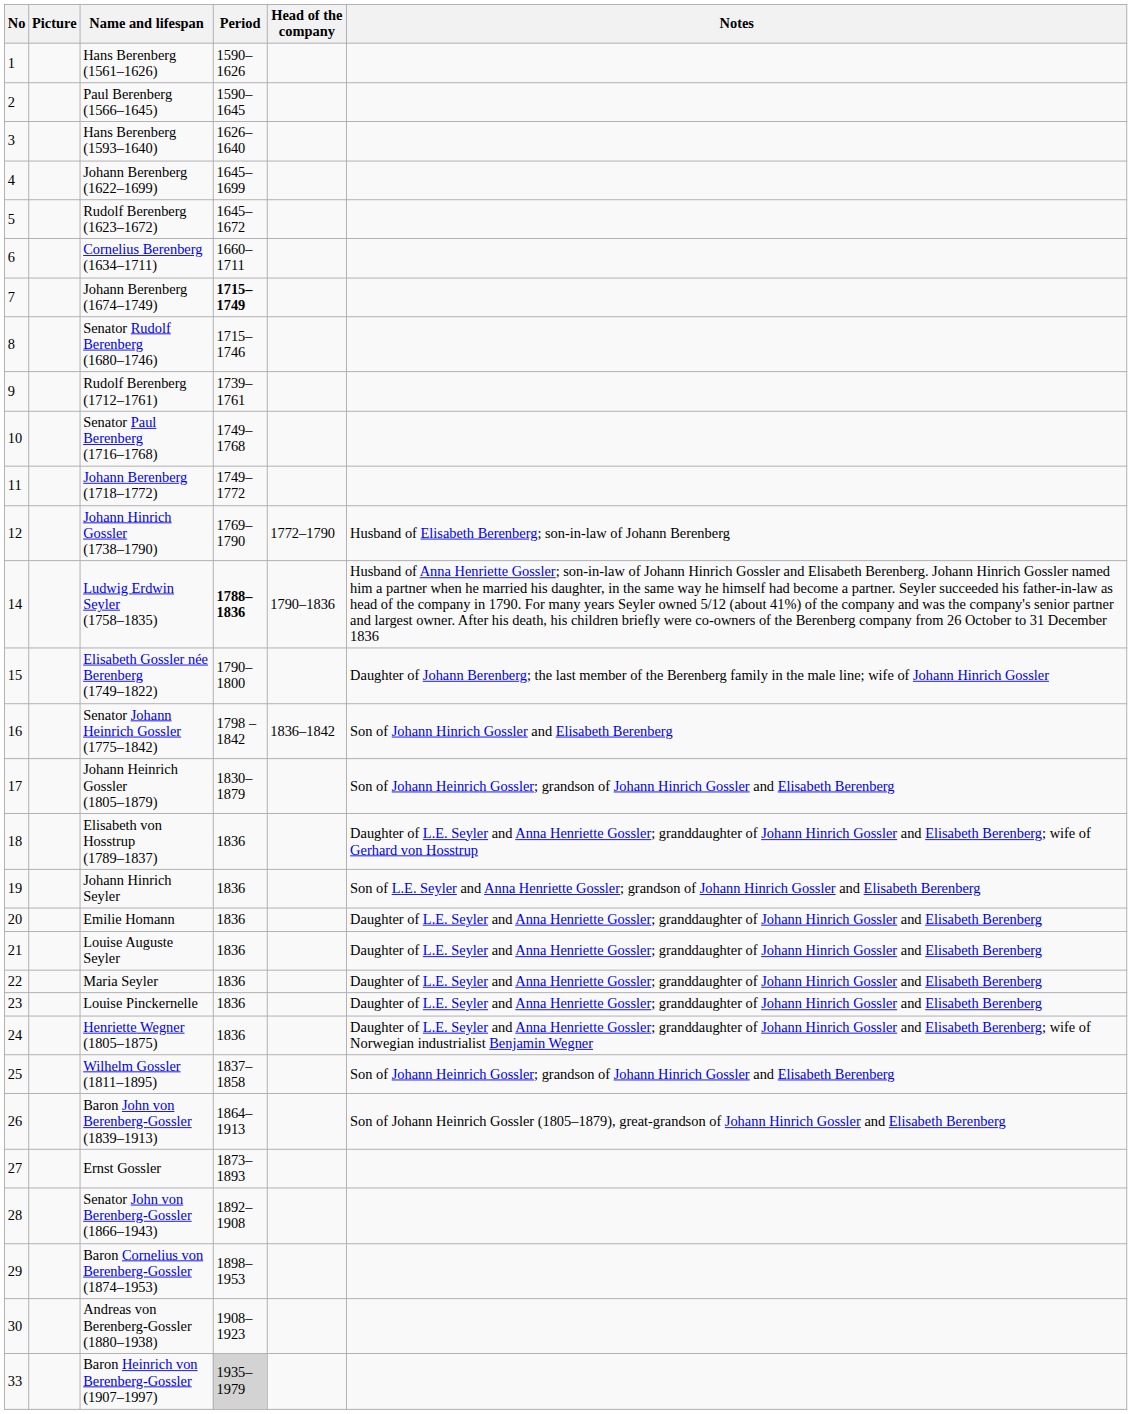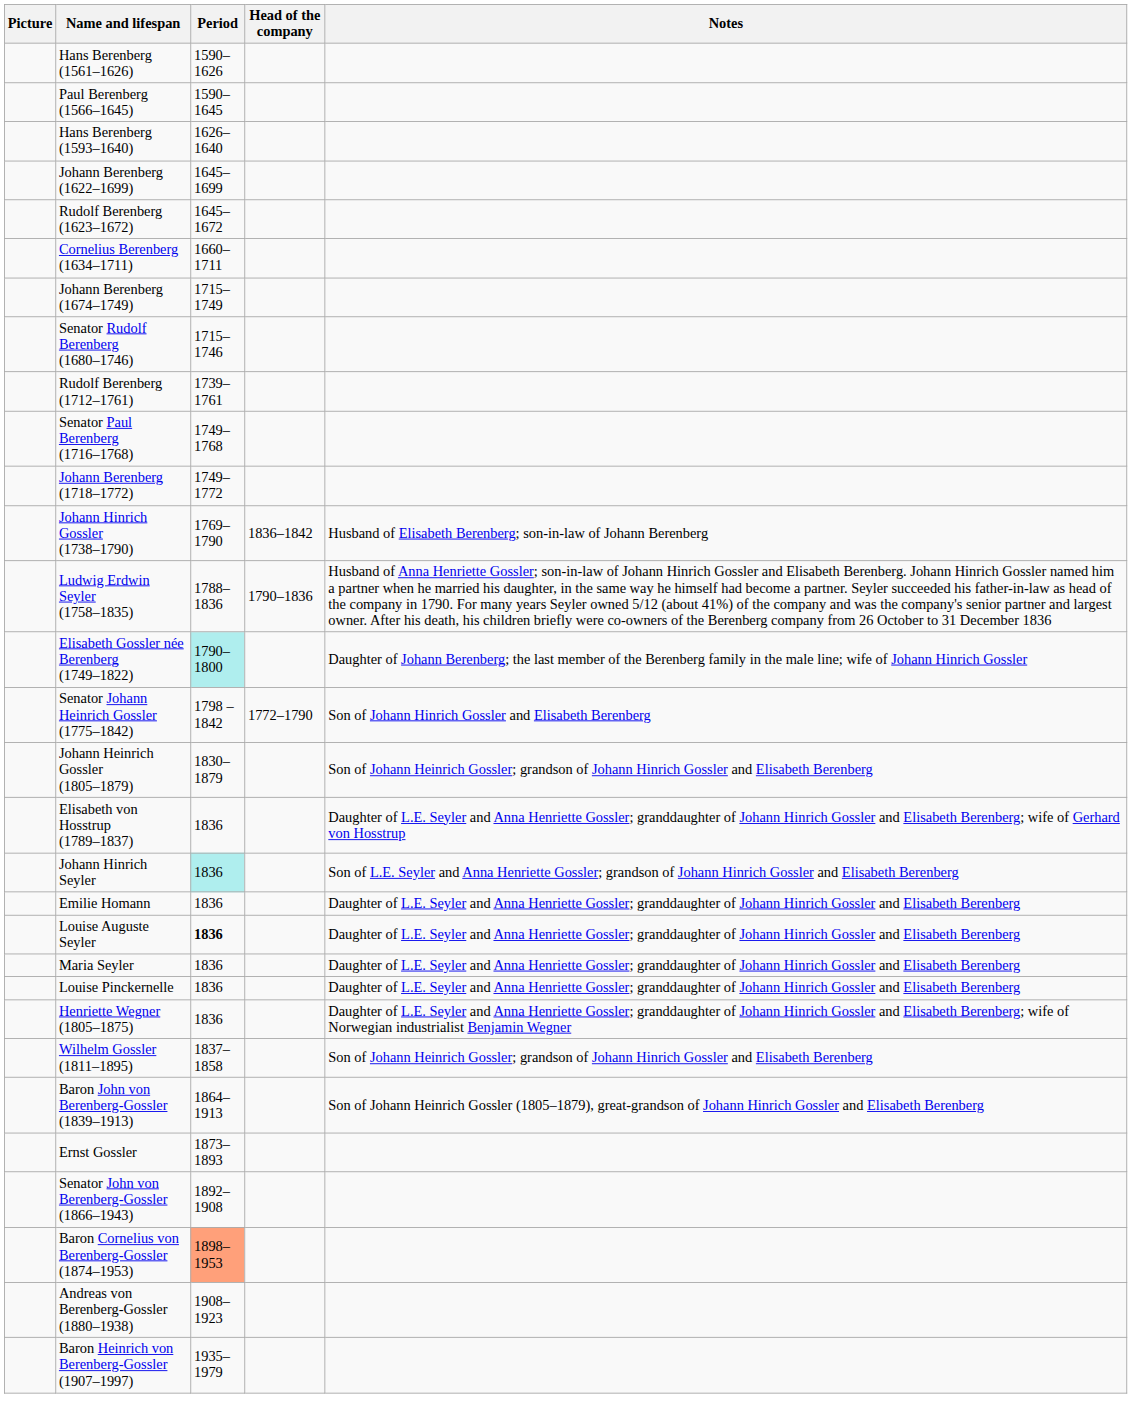- column: No | 1 | 2 | 3 | 4 | 5 | 6 | 7 | 8 | 9 | 10 | 11 | 12 | 14 | 15 | 16 | 17 | 18 | 19 | 20 | 21 | 22 | 23 | 24 | 25 | 26 | 27 | 28 | 29 | 30 | 33
Johann Berenberg (1674–1749) | Period: bold -> normal
Johann Hinrich Gossler (1738–1790) | Head of the company: 1772–1790 -> 1836–1842
Ludwig Erdwin Seyler (1758–1835) | Period: bold -> normal
Elisabeth Gossler née Berenberg (1749–1822) | Period: no background -> paleturquoise background
Senator Johann Heinrich Gossler (1775–1842) | Head of the company: 1836–1842 -> 1772–1790
Johann Hinrich Seyler | Period: no background -> paleturquoise background
Louise Auguste Seyler | Period: normal -> bold
Baron Cornelius von Berenberg-Gossler (1874–1953) | Period: no background -> lightsalmon background
Baron Heinrich von Berenberg-Gossler (1907–1997) | Period: lightgrey background -> no background
